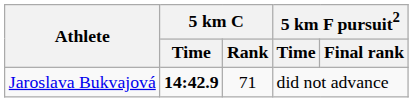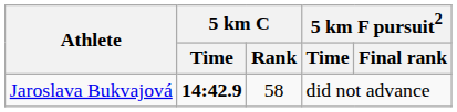Jaroslava Bukvajová | 5 km C / Rank: 71 -> 58
